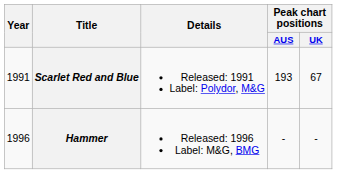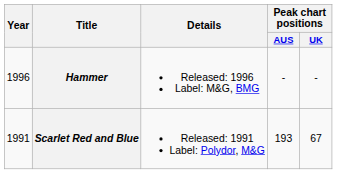rows swapped: Scarlet Red and Blue <-> Hammer
